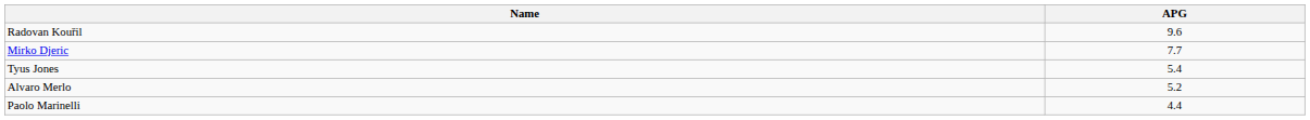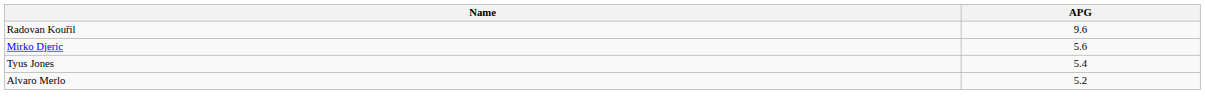Mirko Djeric | APG: 7.7 -> 5.6
- row: Paolo Marinelli | 4.4
